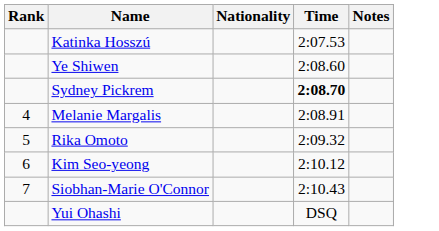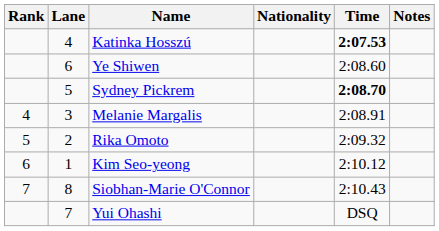+ column: Lane | 4 | 6 | 5 | 3 | 2 | 1 | 8 | 7
Katinka Hosszú | Time: normal -> bold
